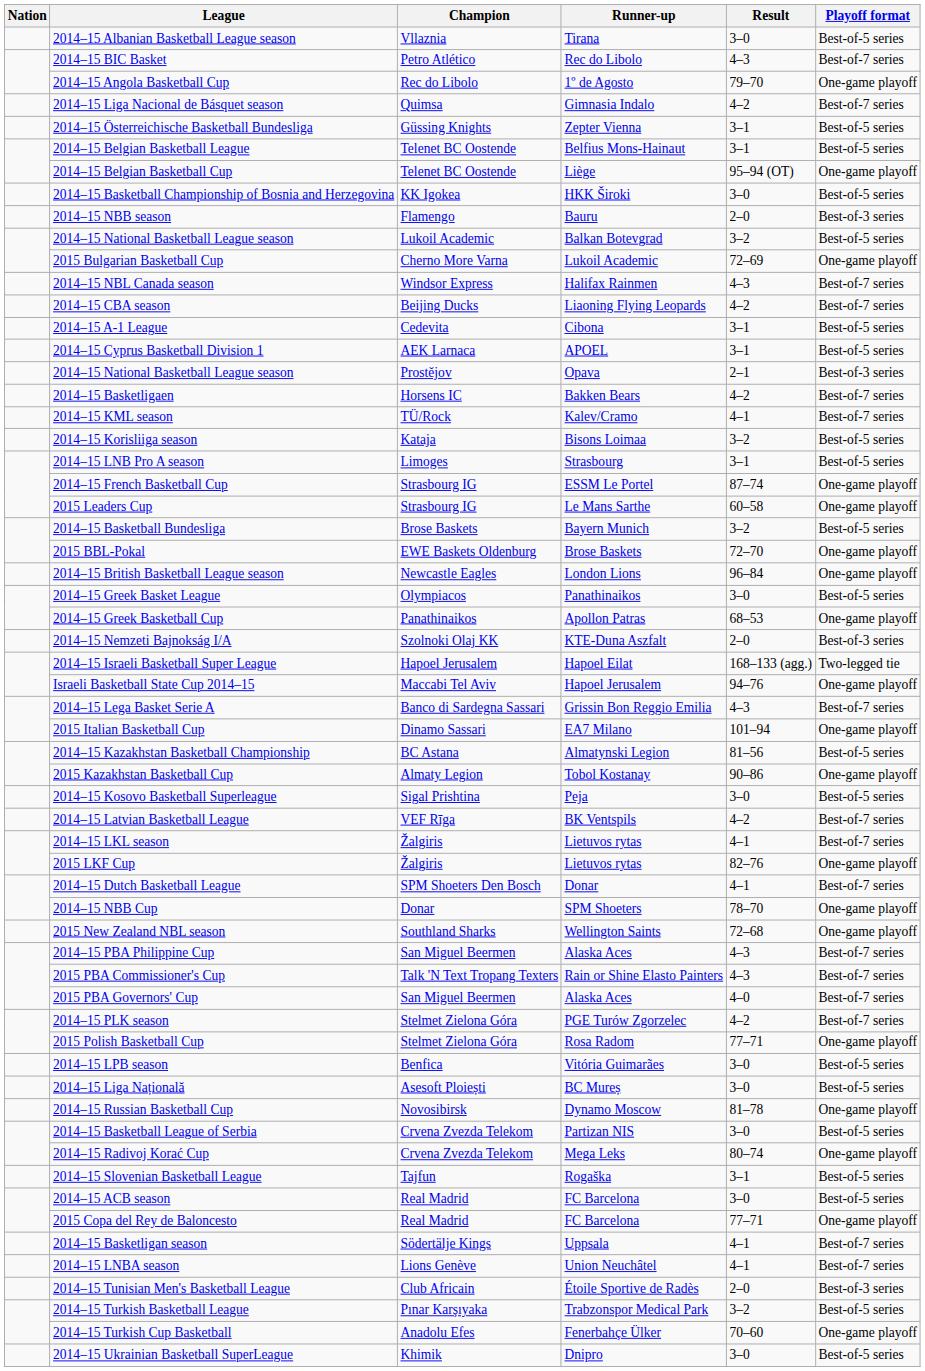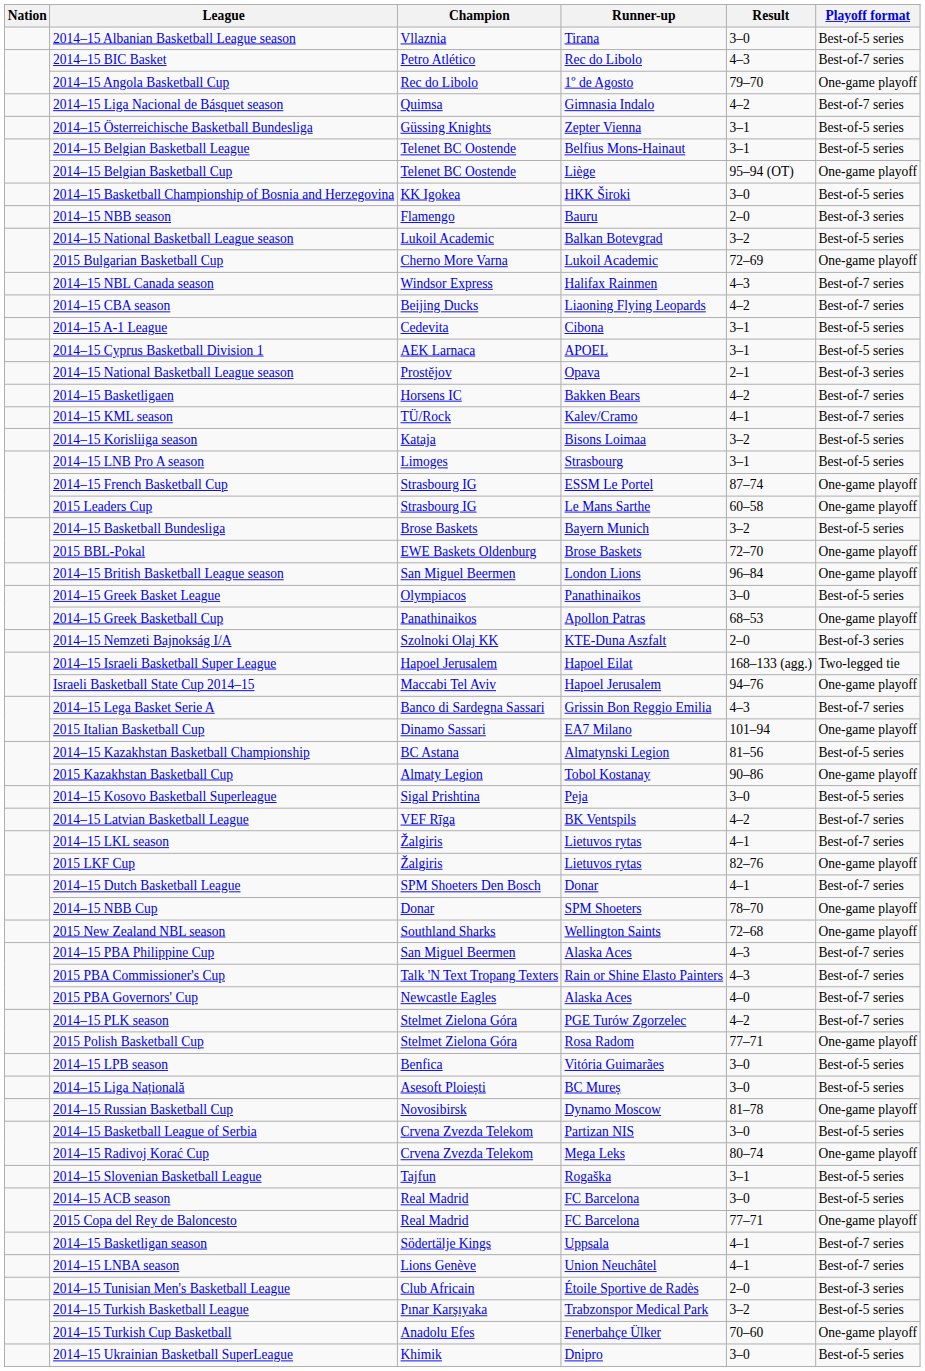2014–15 British Basketball League season | Champion: Newcastle Eagles -> San Miguel Beermen
2015 PBA Governors' Cup | Champion: San Miguel Beermen -> Newcastle Eagles
